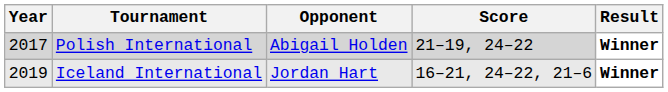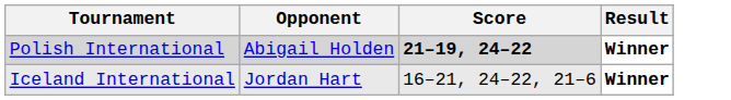- column: Year | 2017 | 2019
Polish International | Score: normal -> bold
